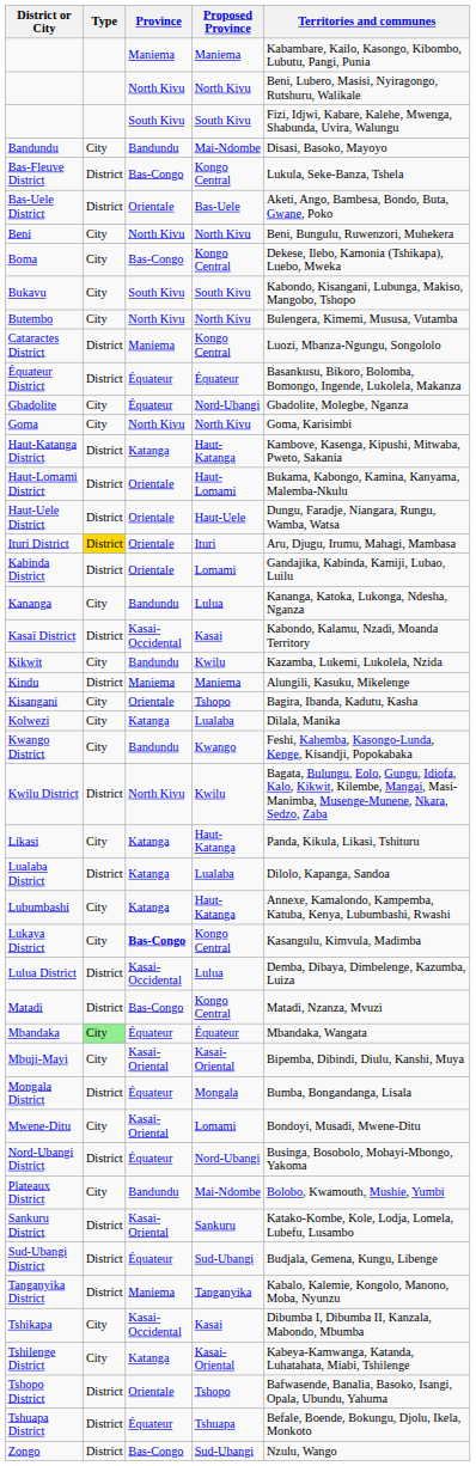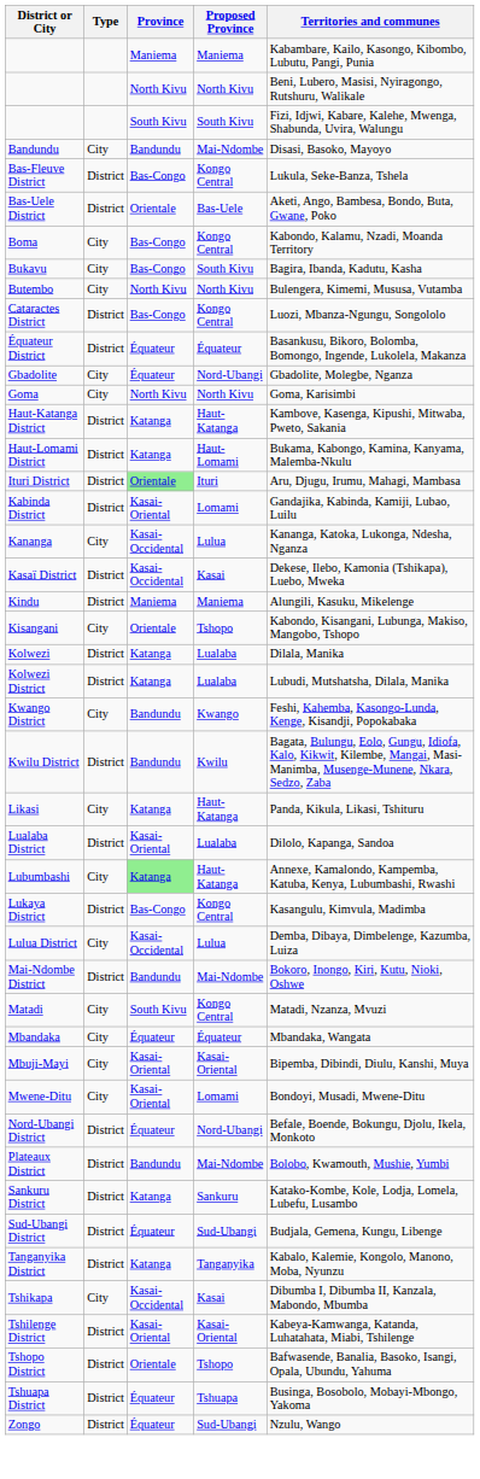- row: Beni | City | North Kivu | North Kivu | Beni, Bungulu, Ruwenzori, Muhekera
Boma | Territories and communes: Dekese, Ilebo, Kamonia (Tshikapa), Luebo, Mweka -> Kabondo, Kalamu, Nzadi, Moanda Territory
Bukavu | Province: South Kivu -> Bas-Congo
Bukavu | Territories and communes: Kabondo, Kisangani, Lubunga, Makiso, Mangobo, Tshopo -> Bagira, Ibanda, Kadutu, Kasha
Cataractes District | Province: Maniema -> Bas-Congo
Haut-Lomami District | Province: Orientale -> Katanga
- row: Haut-Uele District | District | Orientale | Haut-Uele | Dungu, Faradje, Niangara, Rungu, Wamba, Watsa
Ituri District | Type: gold background -> no background
Ituri District | Province: no background -> lightgreen background
Kabinda District | Province: Orientale -> Kasai-Oriental
Kananga | Province: Bandundu -> Kasai-Occidental
Kasaï District | Territories and communes: Kabondo, Kalamu, Nzadi, Moanda Territory -> Dekese, Ilebo, Kamonia (Tshikapa), Luebo, Mweka
- row: Kikwit | City | Bandundu | Kwilu | Kazamba, Lukemi, Lukolela, Nzida
Kisangani | Territories and communes: Bagira, Ibanda, Kadutu, Kasha -> Kabondo, Kisangani, Lubunga, Makiso, Mangobo, Tshopo
Kolwezi | Type: City -> District
+ row: Kolwezi District | District | Katanga | Lualaba | Lubudi, Mutshatsha, Dilala, Manika
Kwilu District | Province: North Kivu -> Bandundu
Lualaba District | Province: Katanga -> Kasai-Oriental
Lubumbashi | Province: no background -> lightgreen background
Lukaya District | Type: City -> District
Lukaya District | Province: bold -> normal
Lulua District | Type: District -> City
+ row: Mai-Ndombe District | District | Bandundu | Mai-Ndombe | Bokoro, Inongo, Kiri, Kutu, Nioki, Oshwe
Matadi | Type: District -> City
Matadi | Province: Bas-Congo -> South Kivu
Mbandaka | Type: lightgreen background -> no background
- row: Mongala District | District | Équateur | Mongala | Bumba, Bongandanga, Lisala
Nord-Ubangi District | Territories and communes: Businga, Bosobolo, Mobayi-Mbongo, Yakoma -> Befale, Boende, Bokungu, Djolu, Ikela, Monkoto
Plateaux District | Type: City -> District
Sankuru District | Province: Kasai-Oriental -> Katanga
Tanganyika District | Province: Maniema -> Katanga
Tshilenge District | Type: City -> District
Tshilenge District | Province: Katanga -> Kasai-Oriental
Tshuapa District | Territories and communes: Befale, Boende, Bokungu, Djolu, Ikela, Monkoto -> Businga, Bosobolo, Mobayi-Mbongo, Yakoma
Zongo | Province: Bas-Congo -> Équateur
